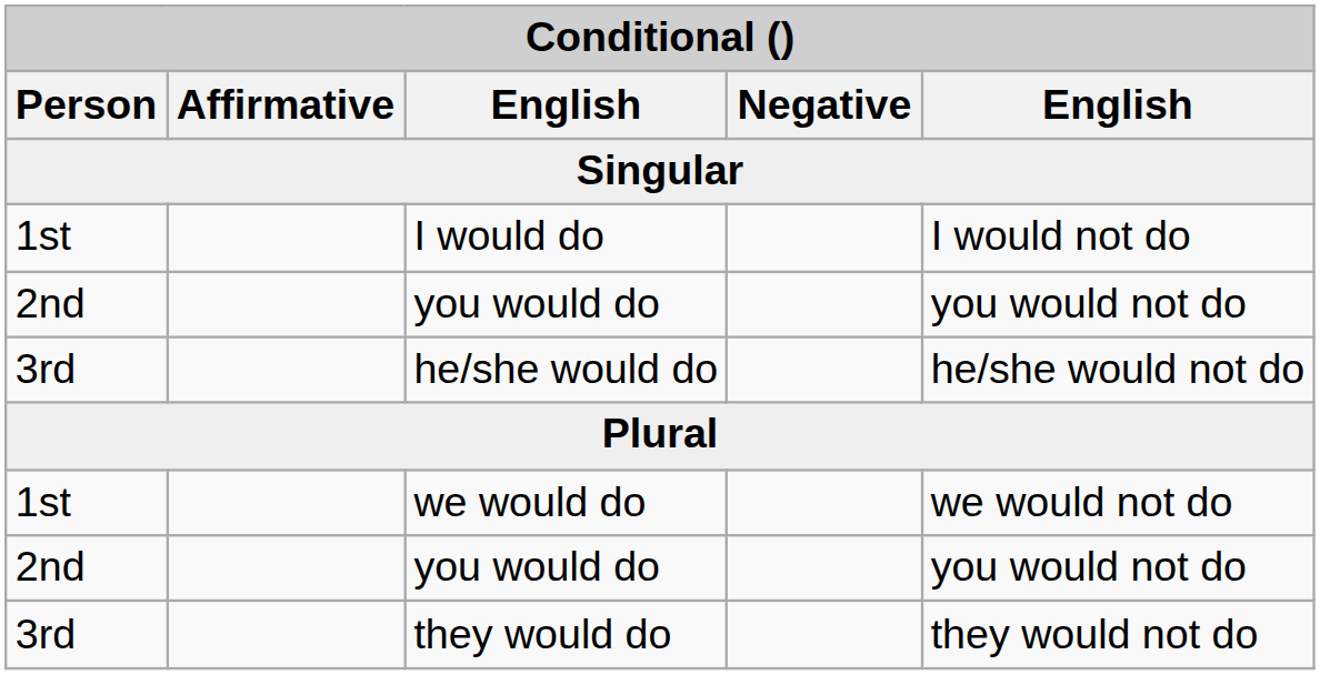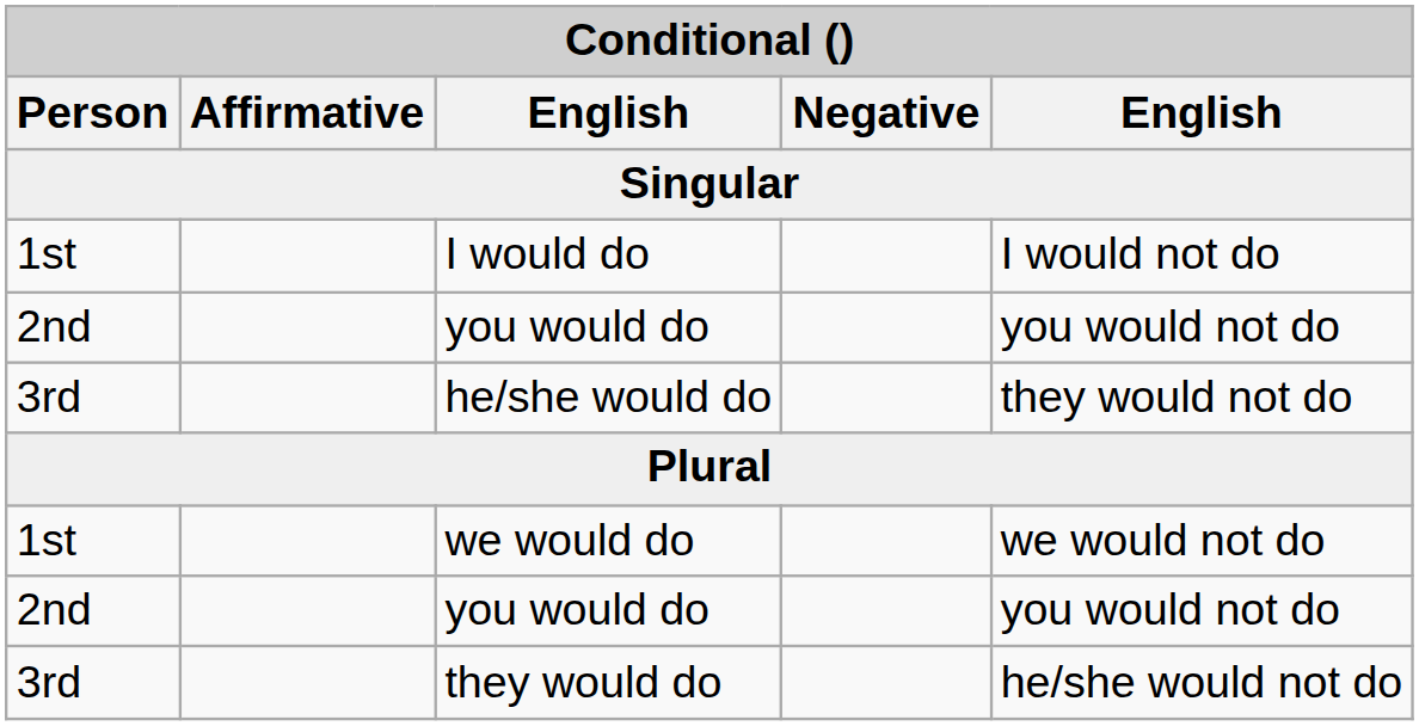he/she would do | column 5: he/she would not do -> they would not do
they would do | column 5: they would not do -> he/she would not do
